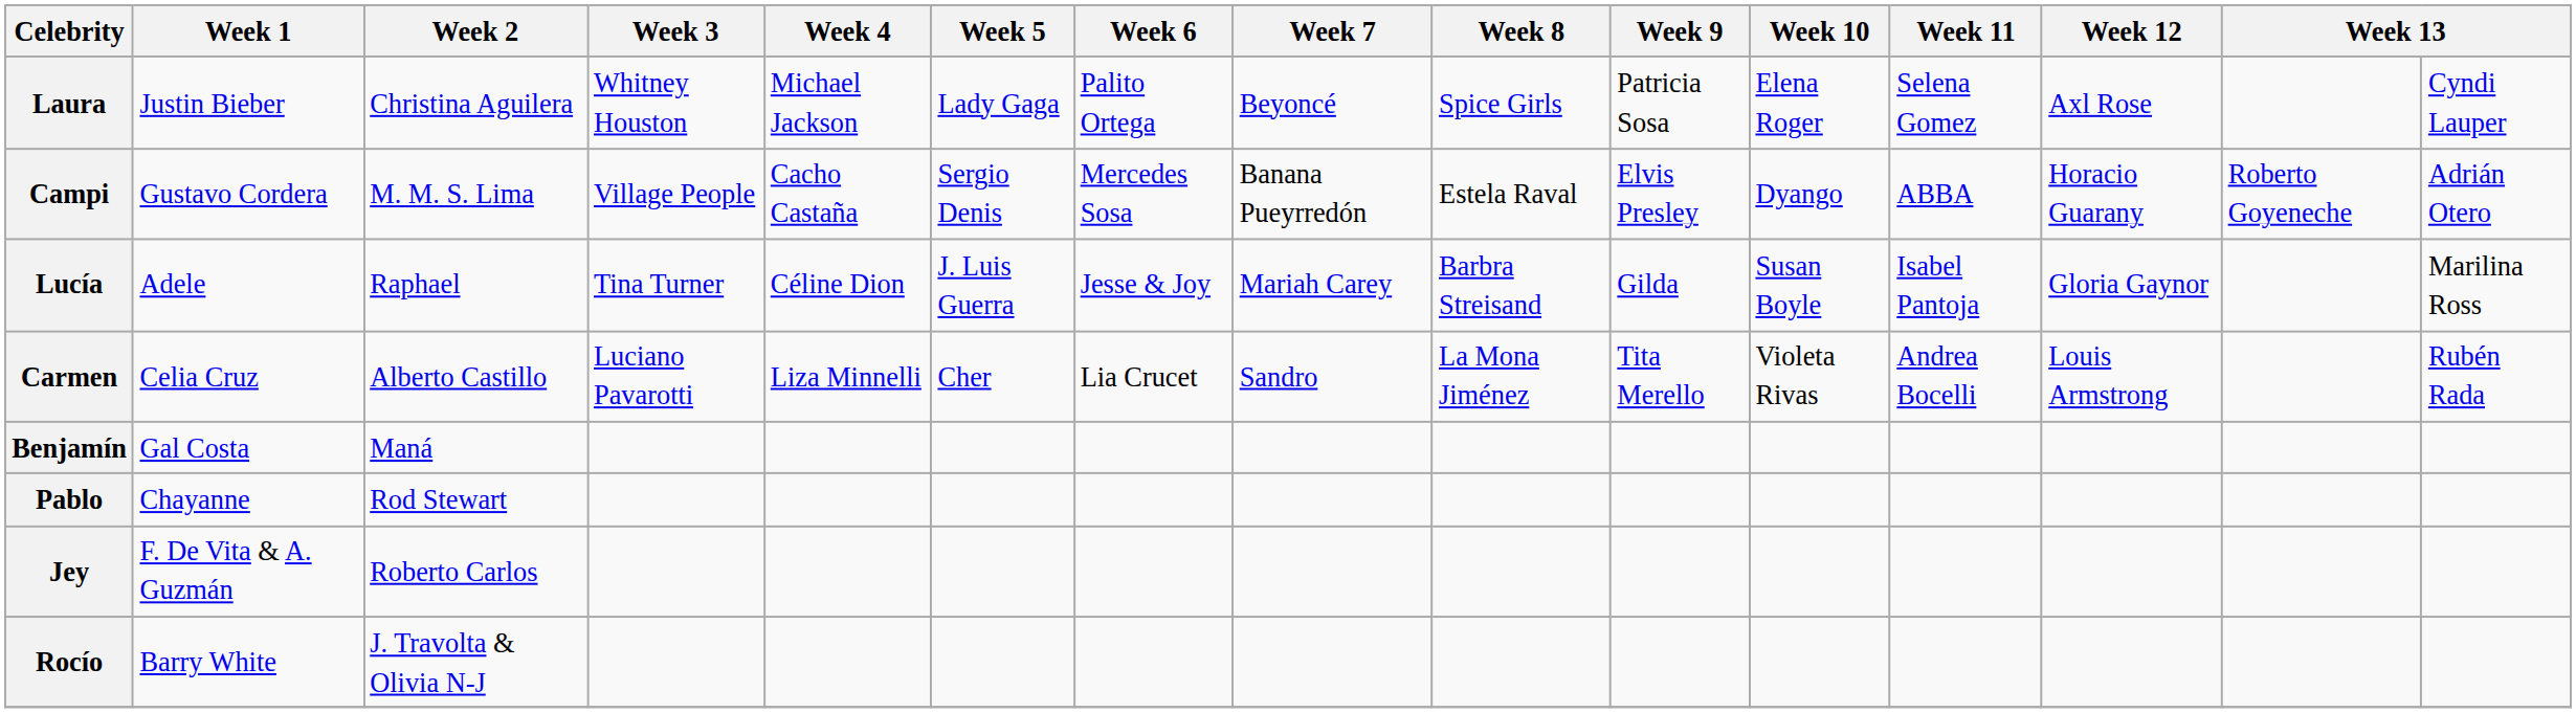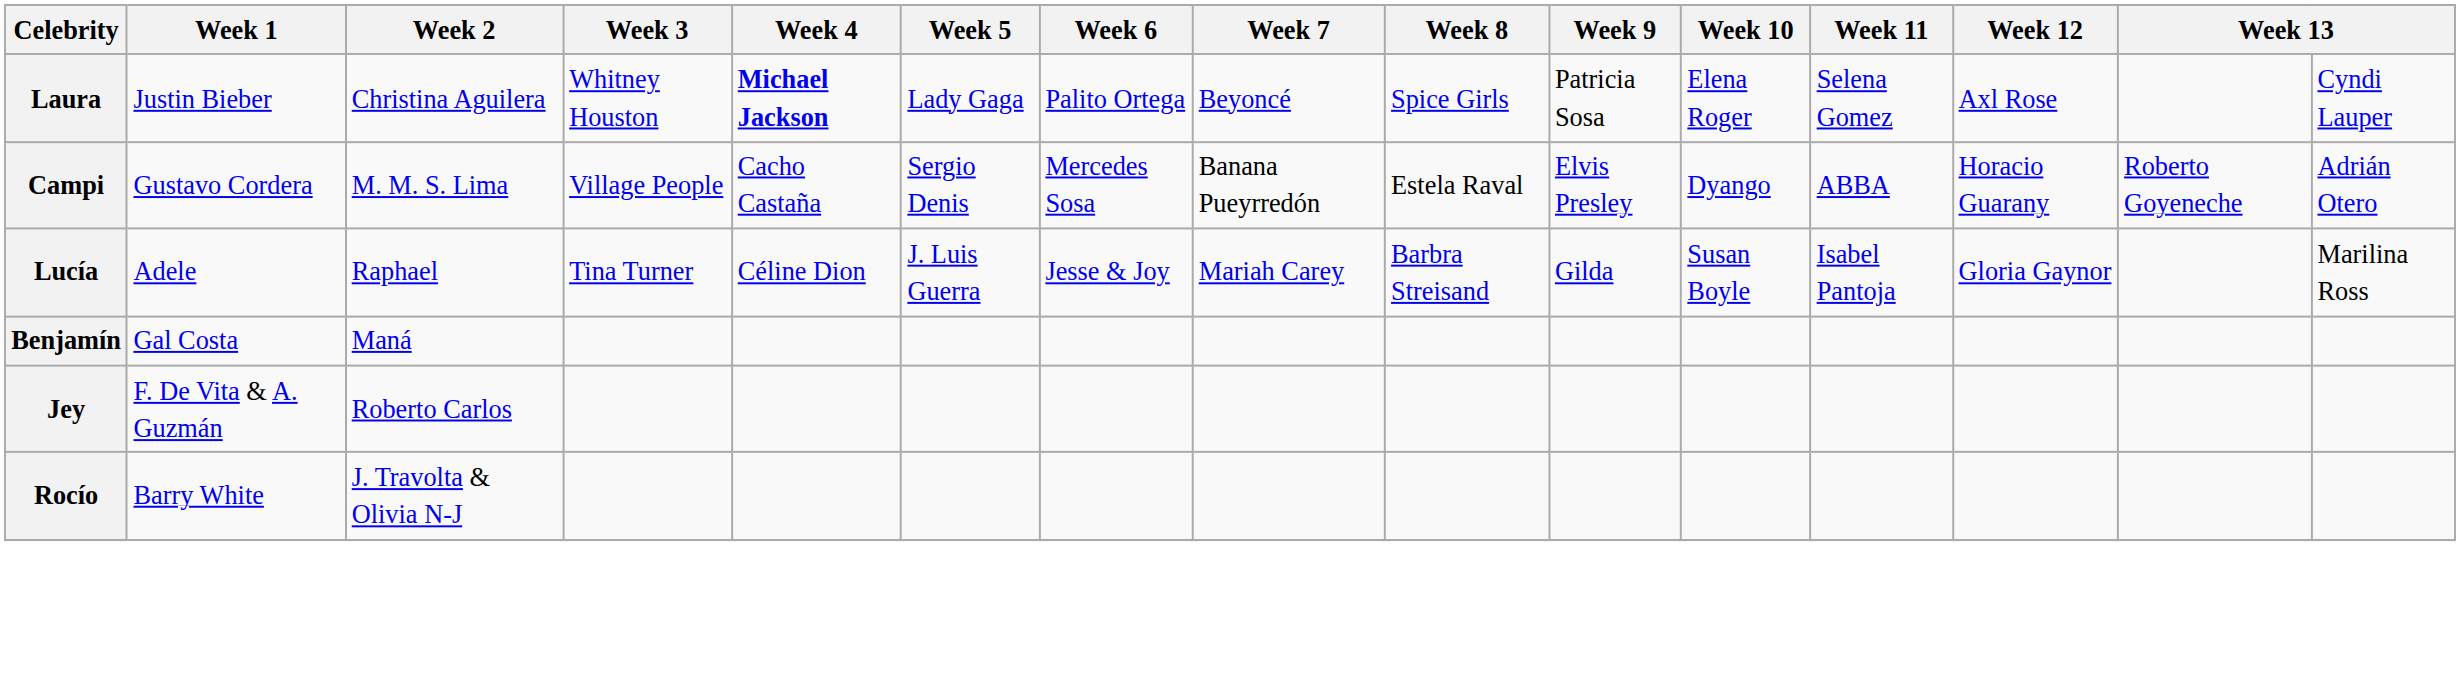Laura | Week 4: normal -> bold
- row: Carmen | Celia Cruz | Alberto Castillo | Luciano Pavarotti | Liza Minnelli | Cher | Lia Crucet | Sandro | La Mona Jiménez | Tita Merello | Violeta Rivas | Andrea Bocelli | Louis Armstrong | Rubén Rada
- row: Pablo | Chayanne | Rod Stewart
